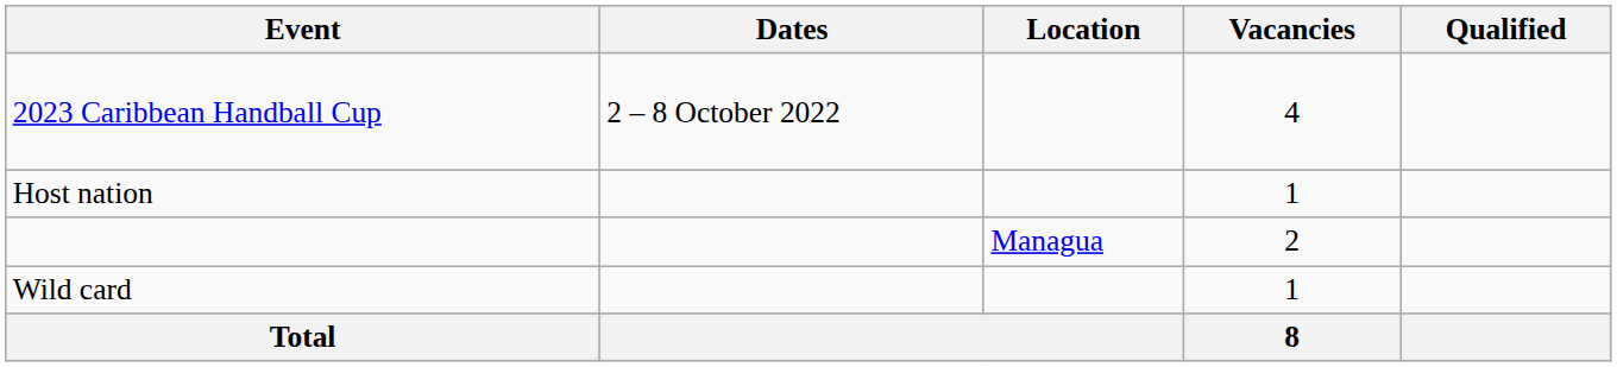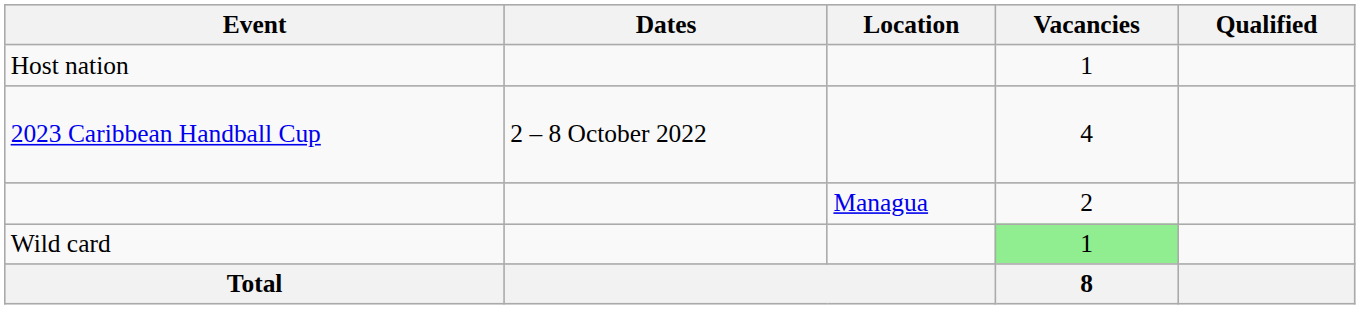rows swapped: Host nation <-> 2023 Caribbean Handball Cup
Wild card | Vacancies: no background -> lightgreen background
